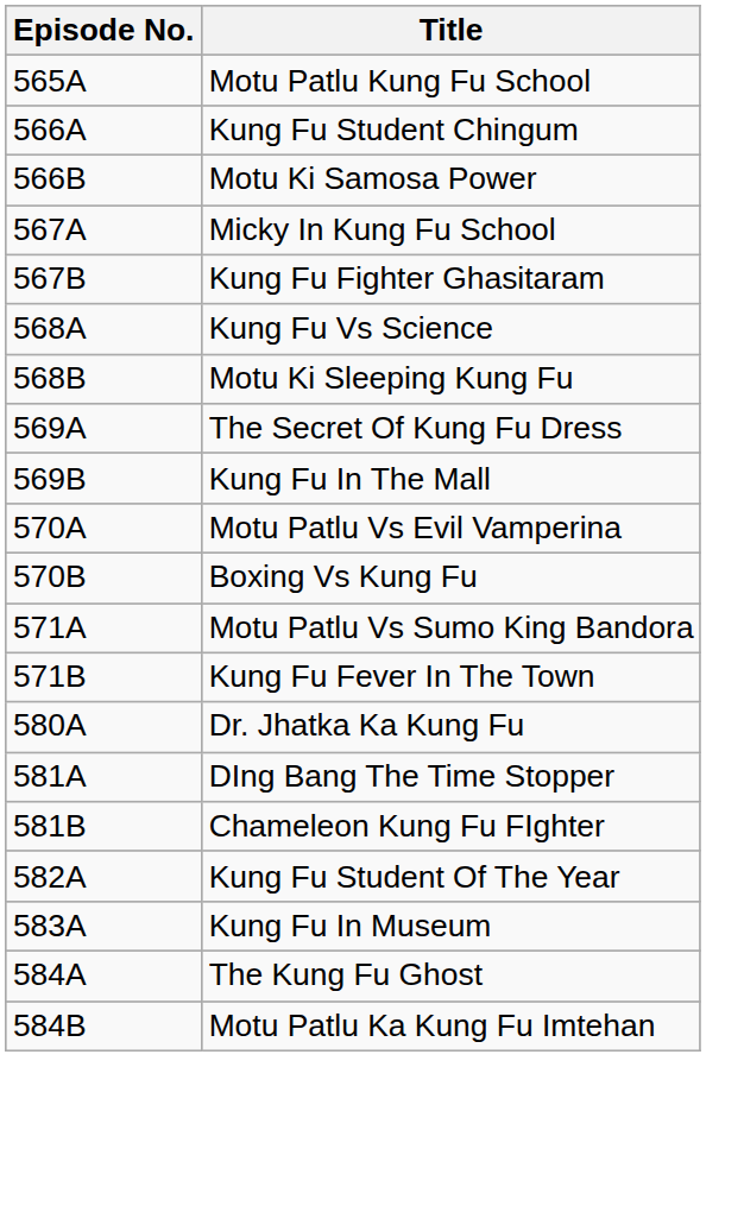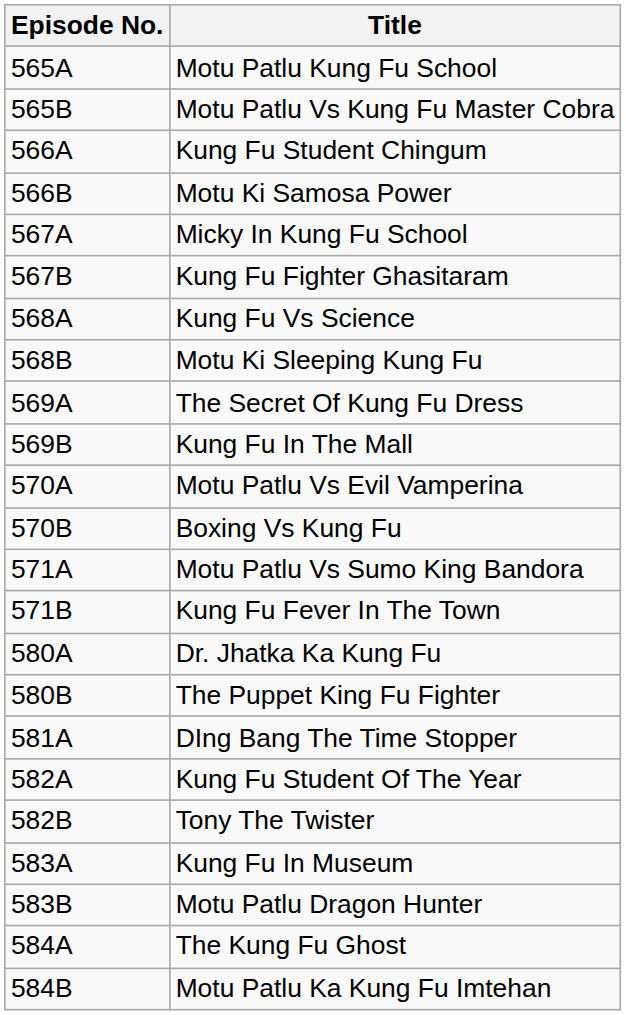+ row: 565B | Motu Patlu Vs Kung Fu Master Cobra
+ row: 580B | The Puppet King Fu Fighter
- row: 581B | Chameleon Kung Fu FIghter
+ row: 582B | Tony The Twister
+ row: 583B | Motu Patlu Dragon Hunter
